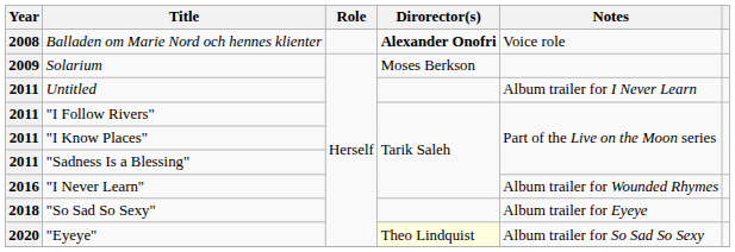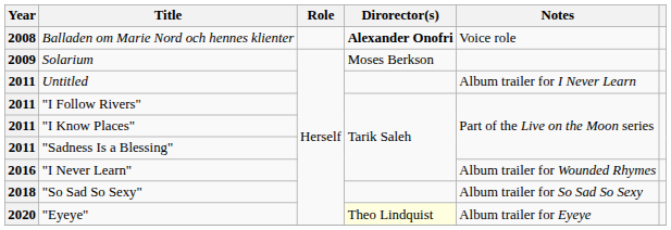"So Sad So Sexy" | Notes: Album trailer for Eyeye -> Album trailer for So Sad So Sexy
"Eyeye" | Notes: Album trailer for So Sad So Sexy -> Album trailer for Eyeye
